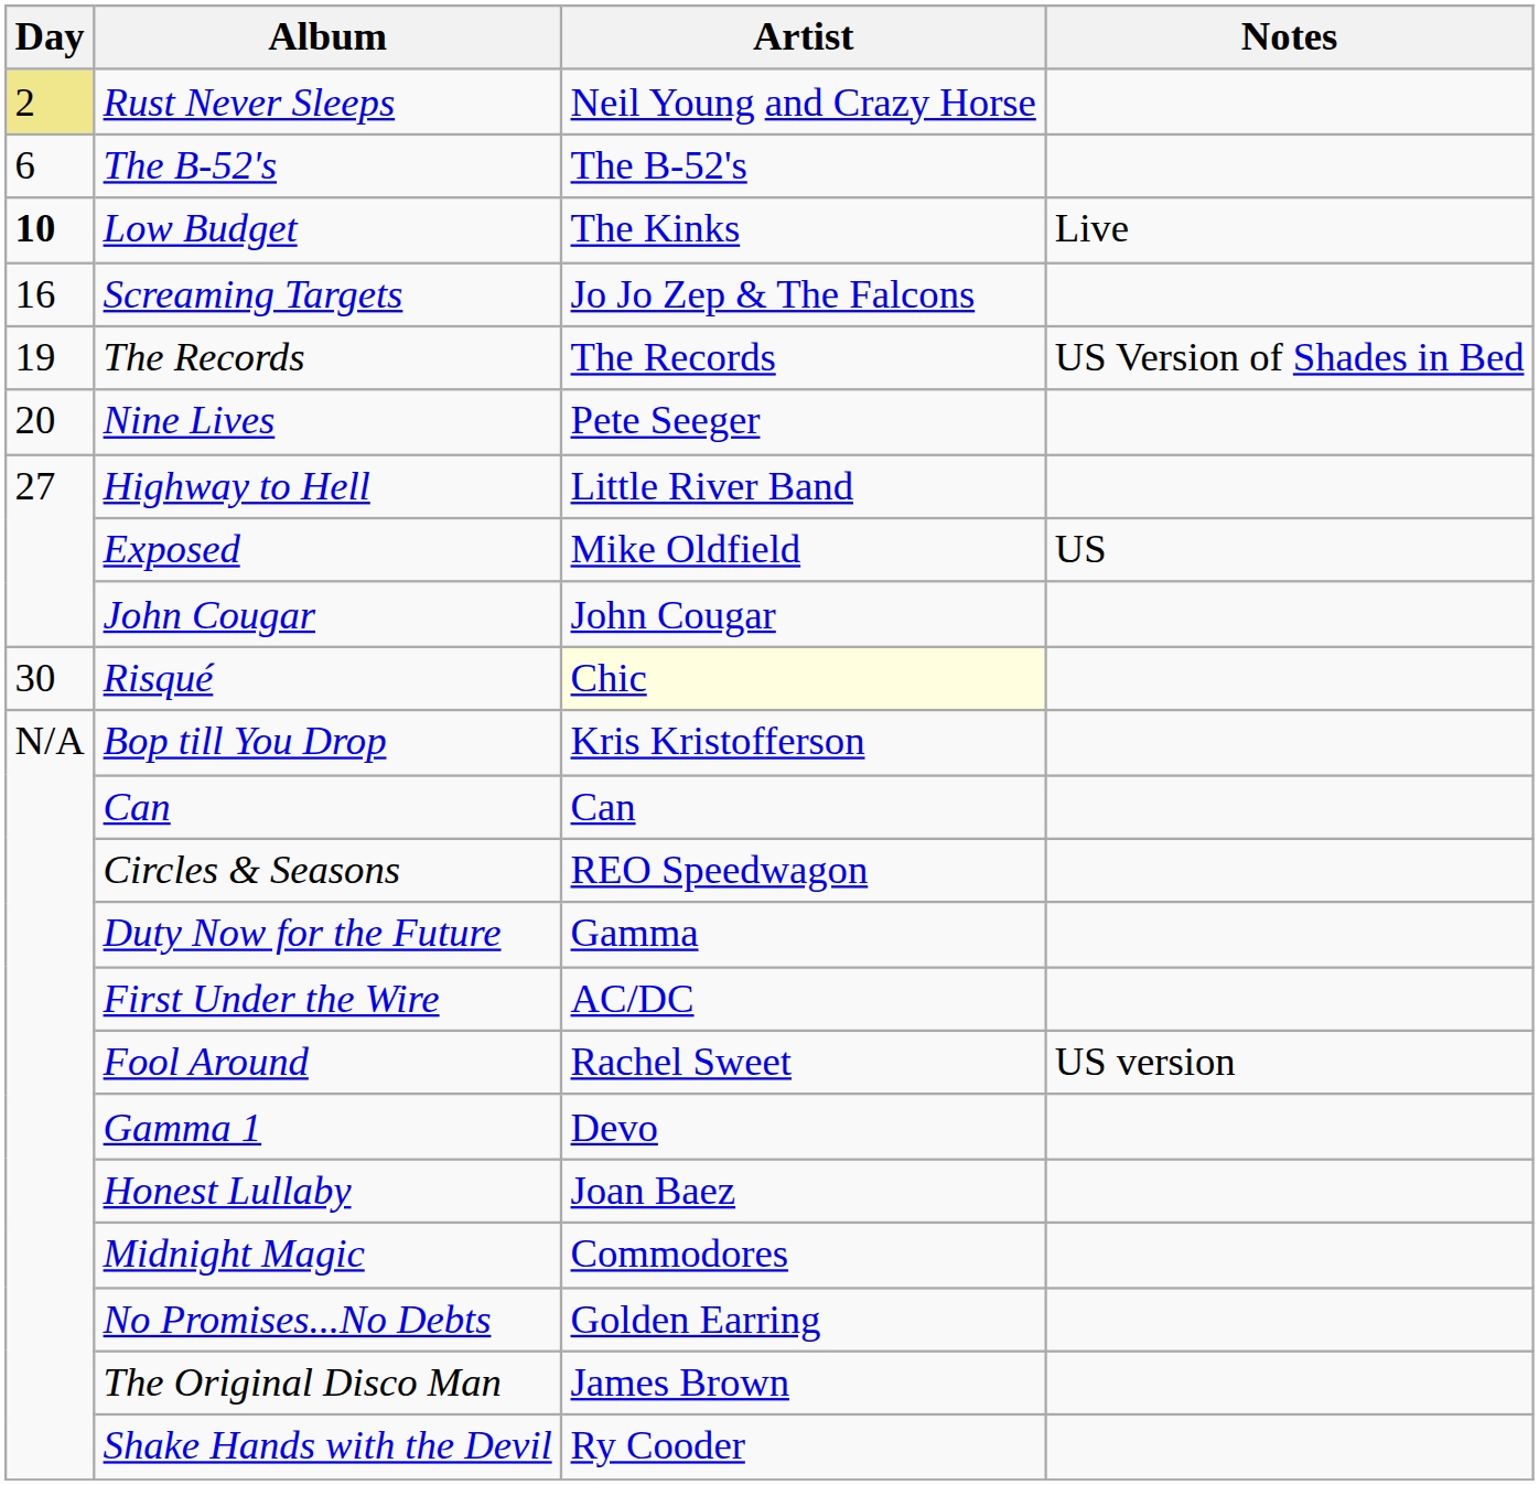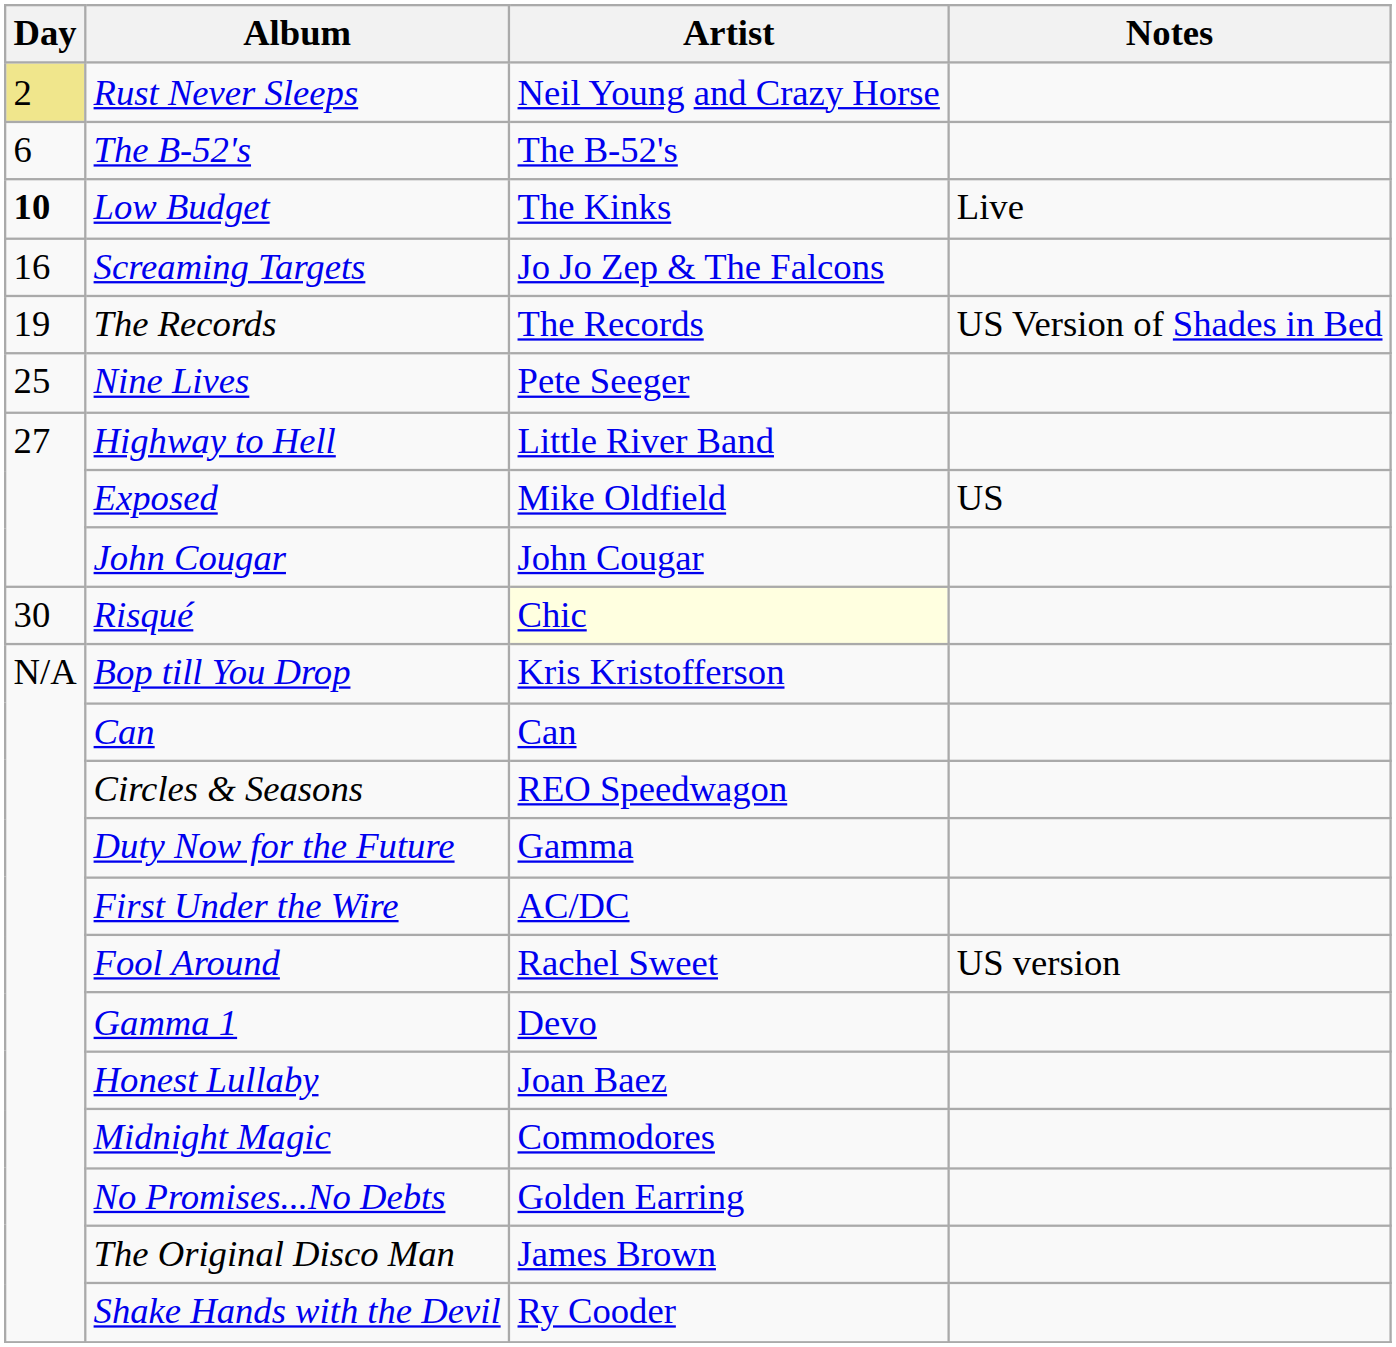Nine Lives | Day: 20 -> 25
